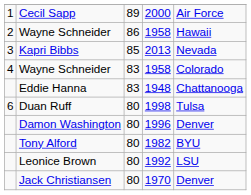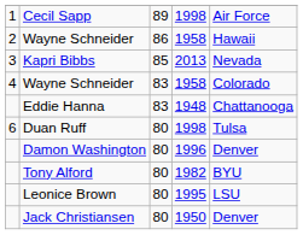Cecil Sapp | column 4: 2000 -> 1998
Leonice Brown | column 4: 1992 -> 1995
Jack Christiansen | column 4: 1970 -> 1950
